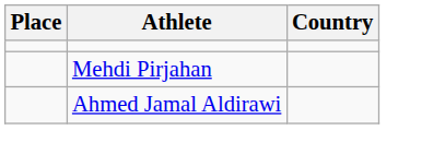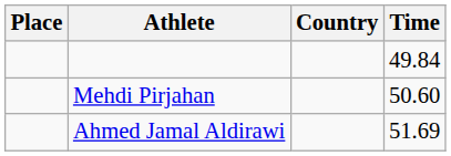+ column: Time | 49.84 | 50.60 | 51.69
